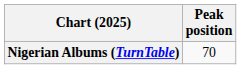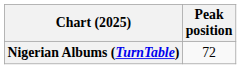Nigerian Albums (TurnTable) | Peak position: 70 -> 72
